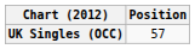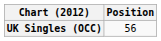UK Singles (OCC) | Position: 57 -> 56
